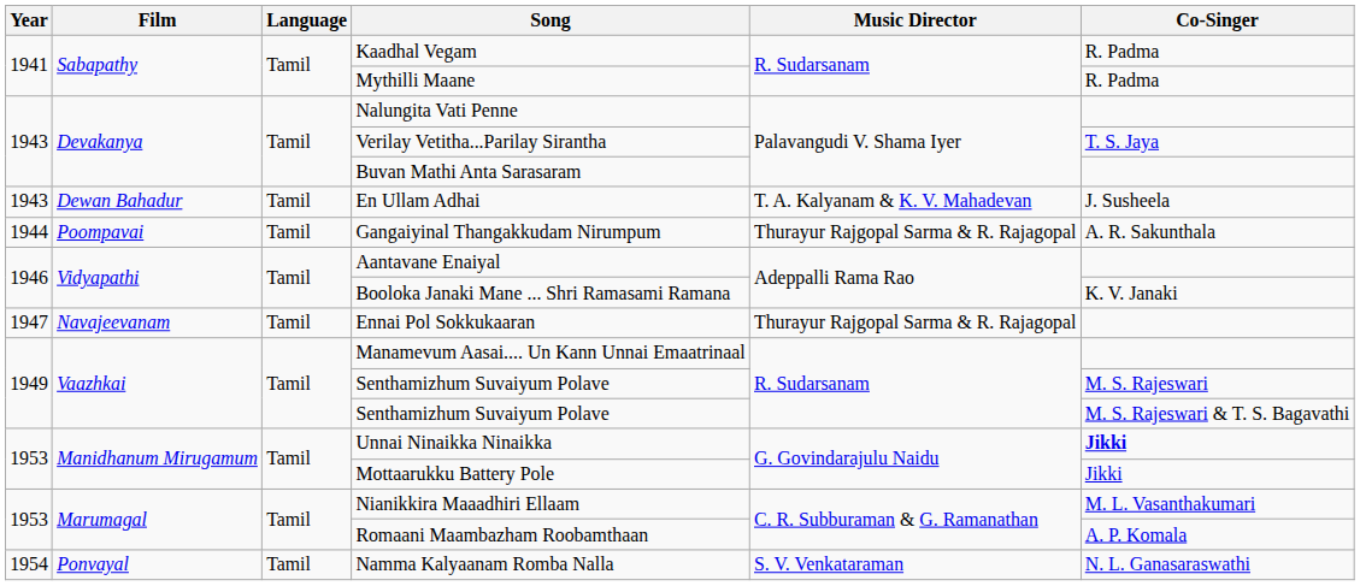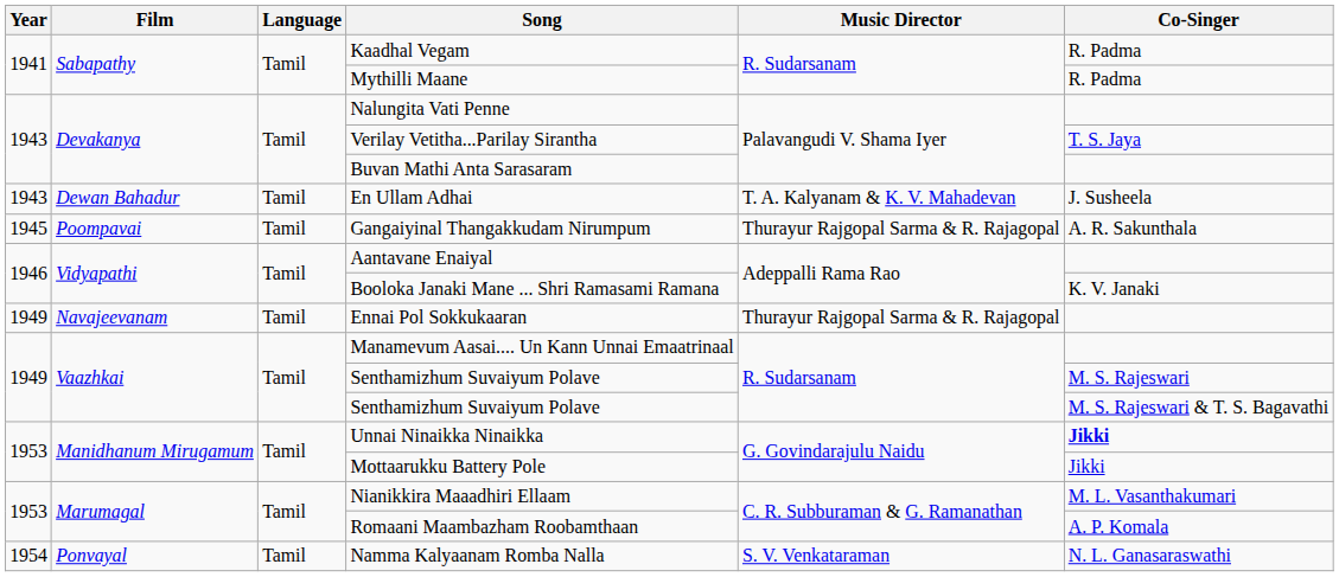Gangaiyinal Thangakkudam Nirumpum | Year: 1944 -> 1945
Ennai Pol Sokkukaaran | Year: 1947 -> 1949
